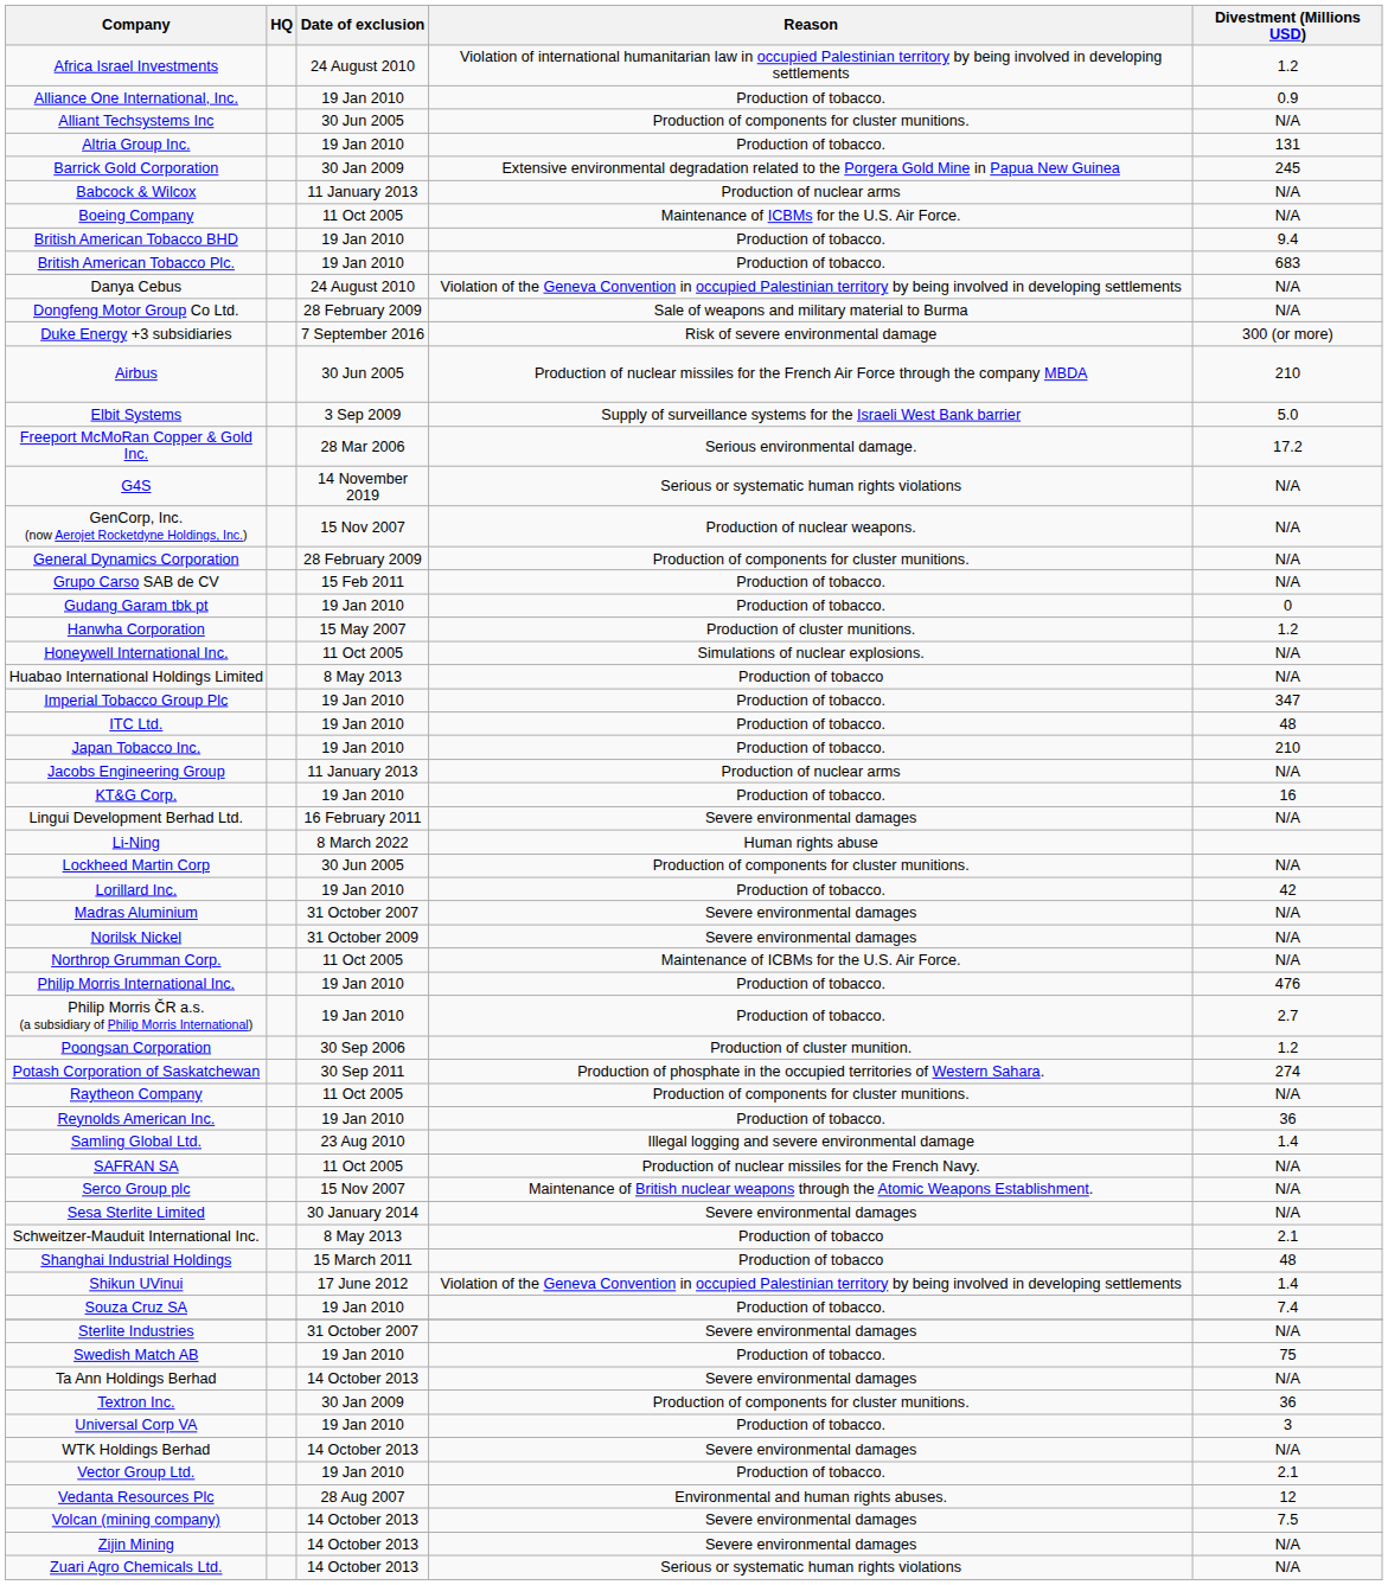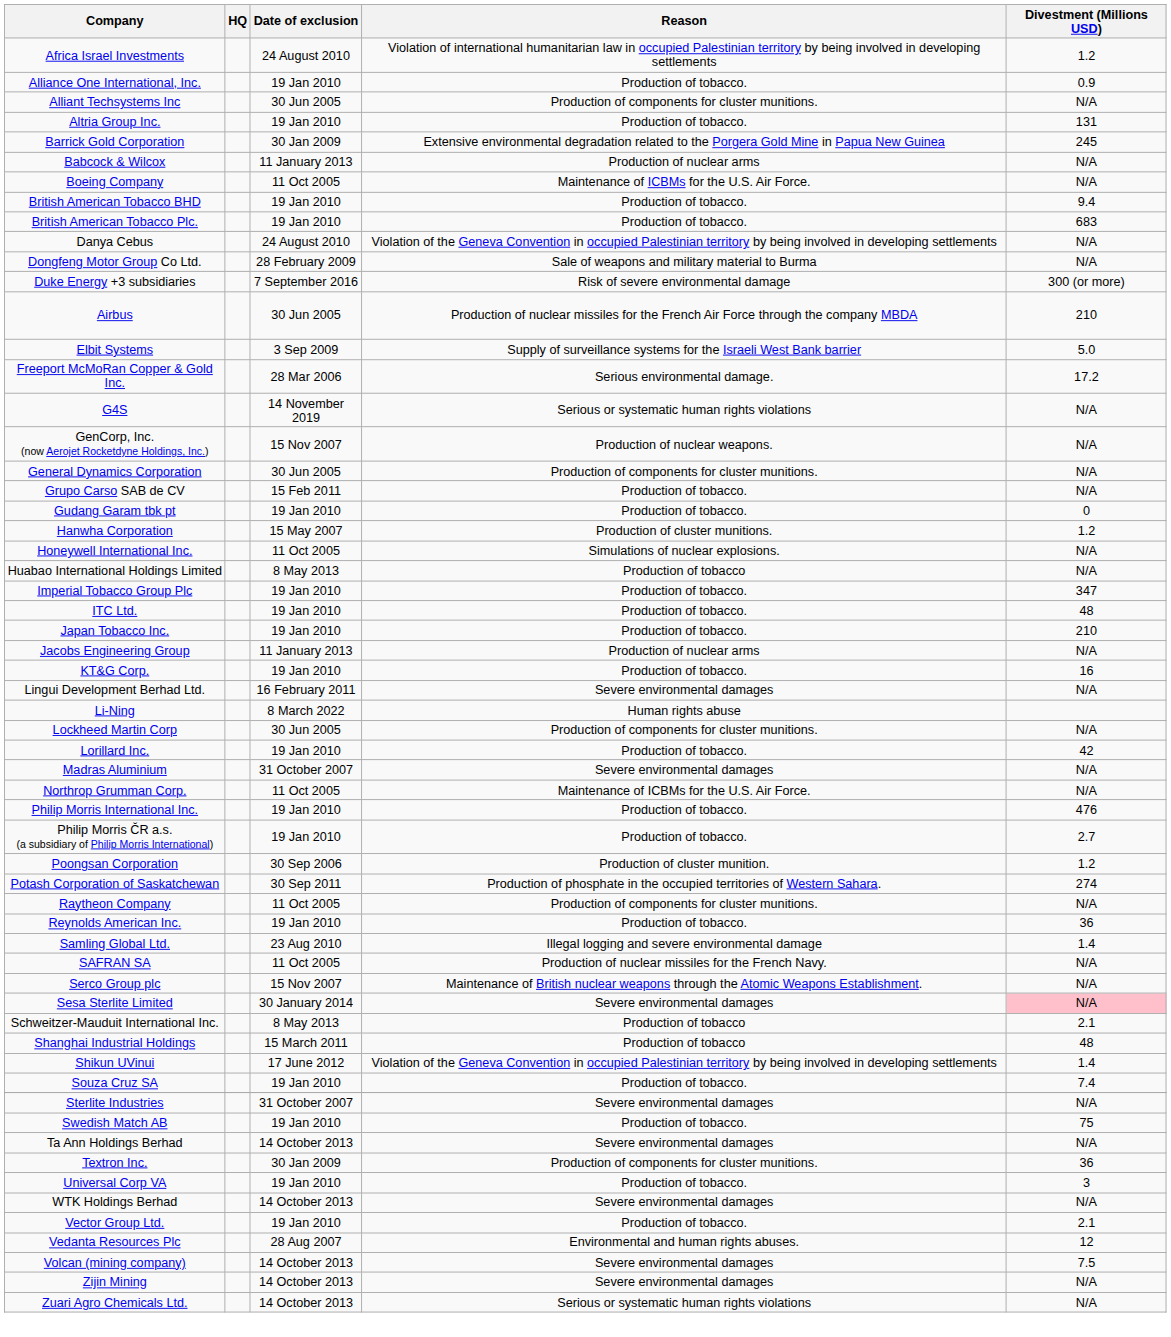General Dynamics Corporation | Date of exclusion: 28 February 2009 -> 30 Jun 2005
- row: Norilsk Nickel | 31 October 2009 | Severe environmental damages | N/A
Sesa Sterlite Limited | Divestment (Millions USD): no background -> pink background
